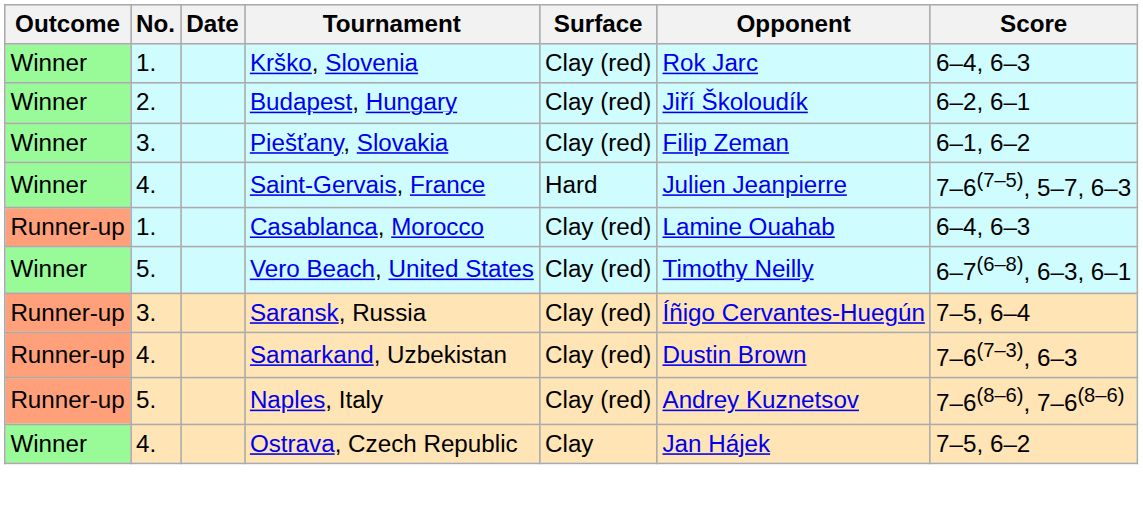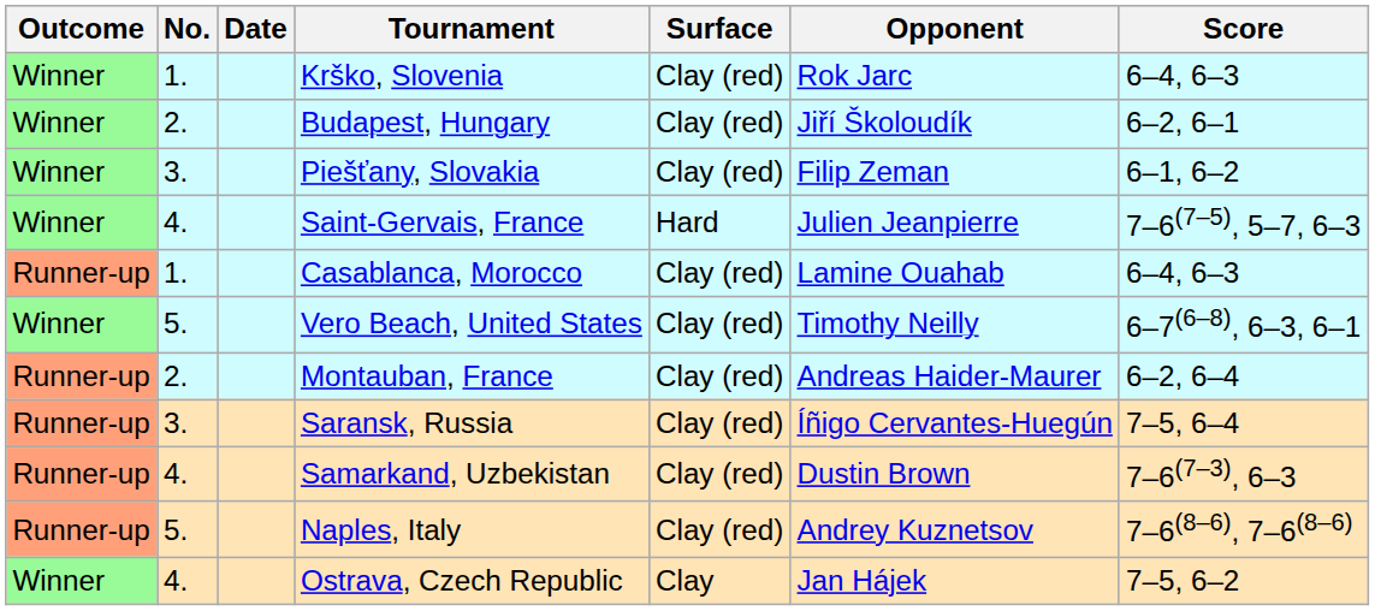+ row: Runner-up | 2. | Montauban, France | Clay (red) | Andreas Haider-Maurer | 6–2, 6–4
